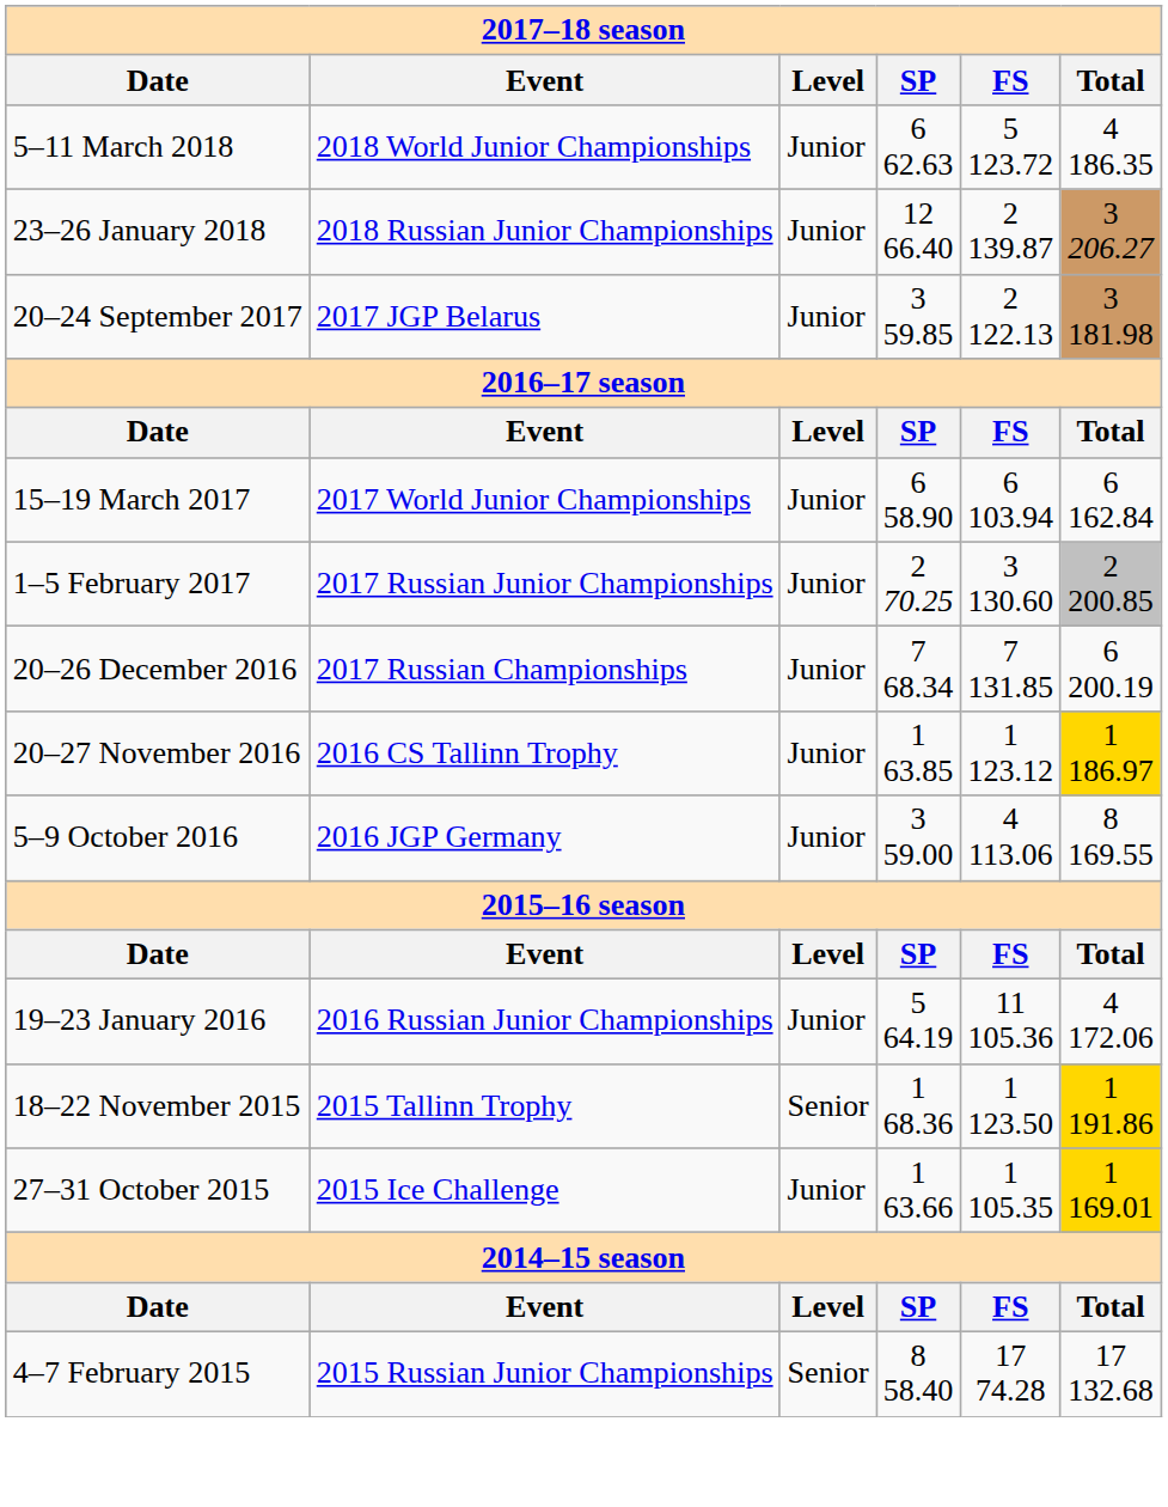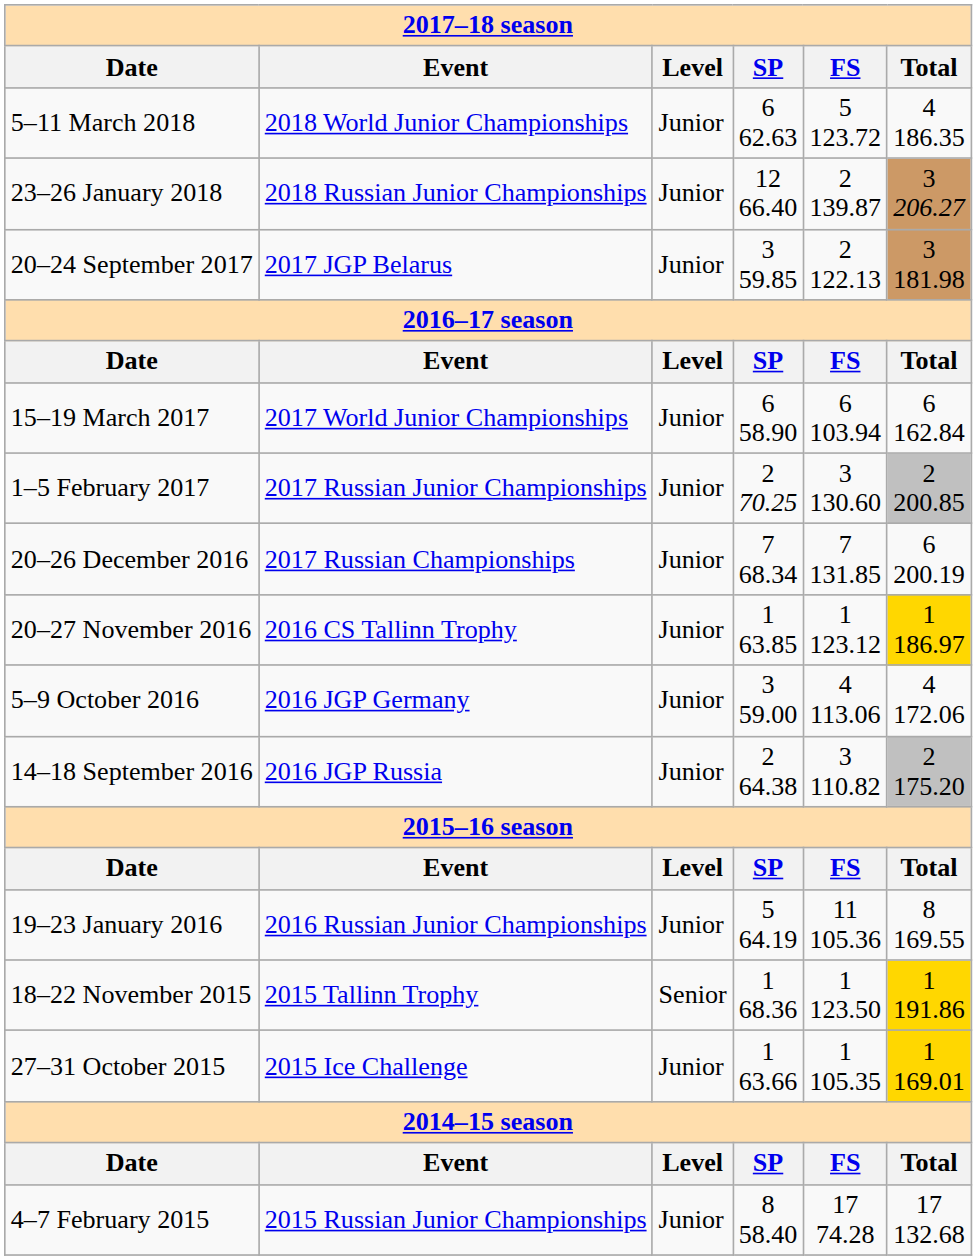5–9 October 2016 | column 6: 8 169.55 -> 4 172.06
+ row: 14–18 September 2016 | 2016 JGP Russia | Junior | 2 64.38 | 3 110.82 | 2 175.20
19–23 January 2016 | column 6: 4 172.06 -> 8 169.55
4–7 February 2015 | column 3: Senior -> Junior
